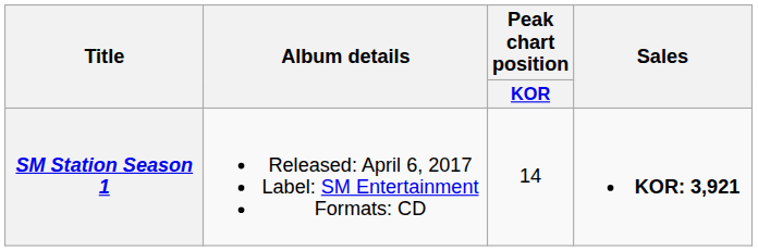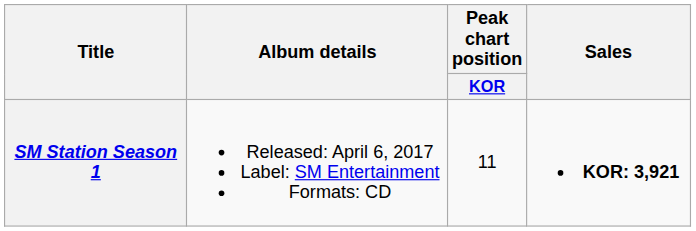SM Station Season 1 | Peak chart position / KOR: 14 -> 11
